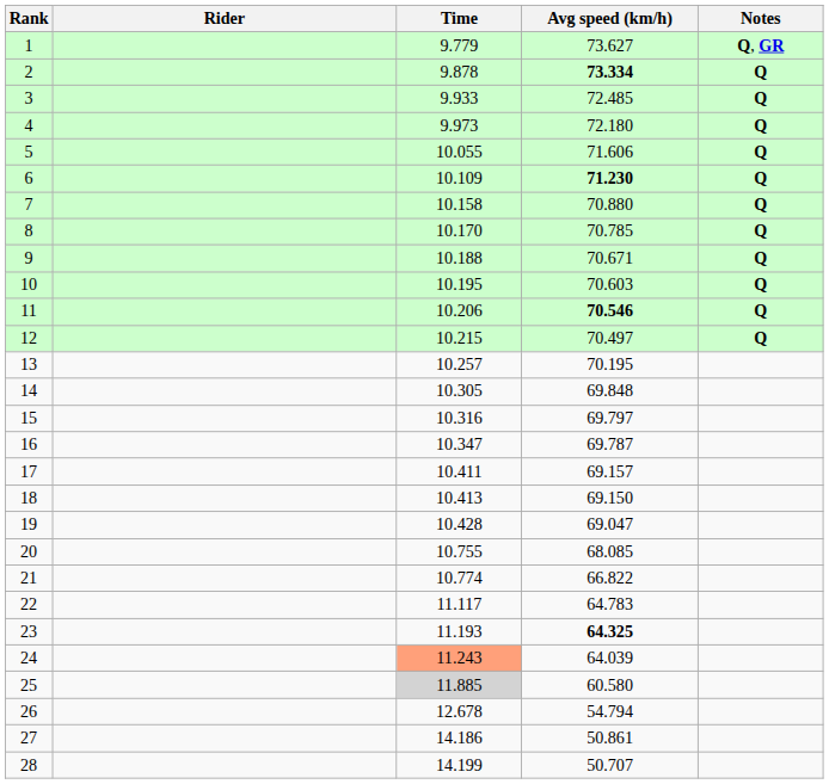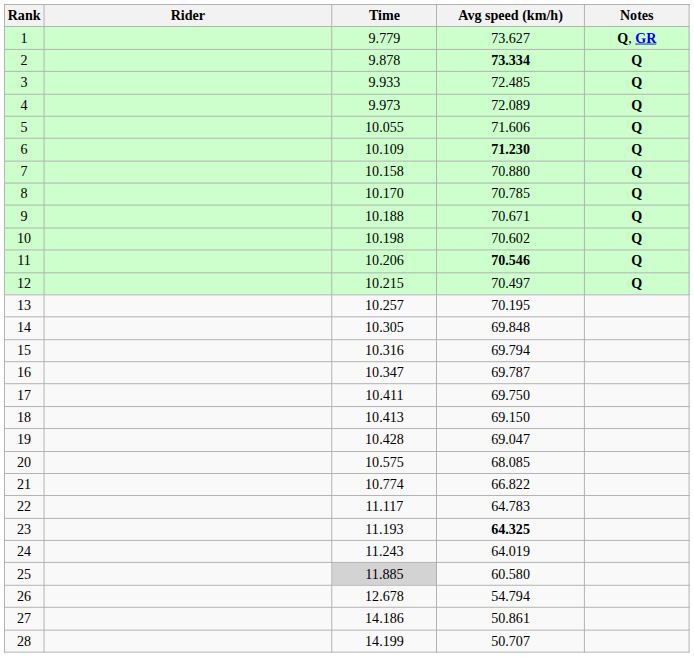4 | Avg speed (km/h): 72.180 -> 72.089
10 | Time: 10.195 -> 10.198
10 | Avg speed (km/h): 70.603 -> 70.602
15 | Avg speed (km/h): 69.797 -> 69.794
17 | Avg speed (km/h): 69.157 -> 69.750
20 | Time: 10.755 -> 10.575
24 | Time: lightsalmon background -> no background
24 | Avg speed (km/h): 64.039 -> 64.019
